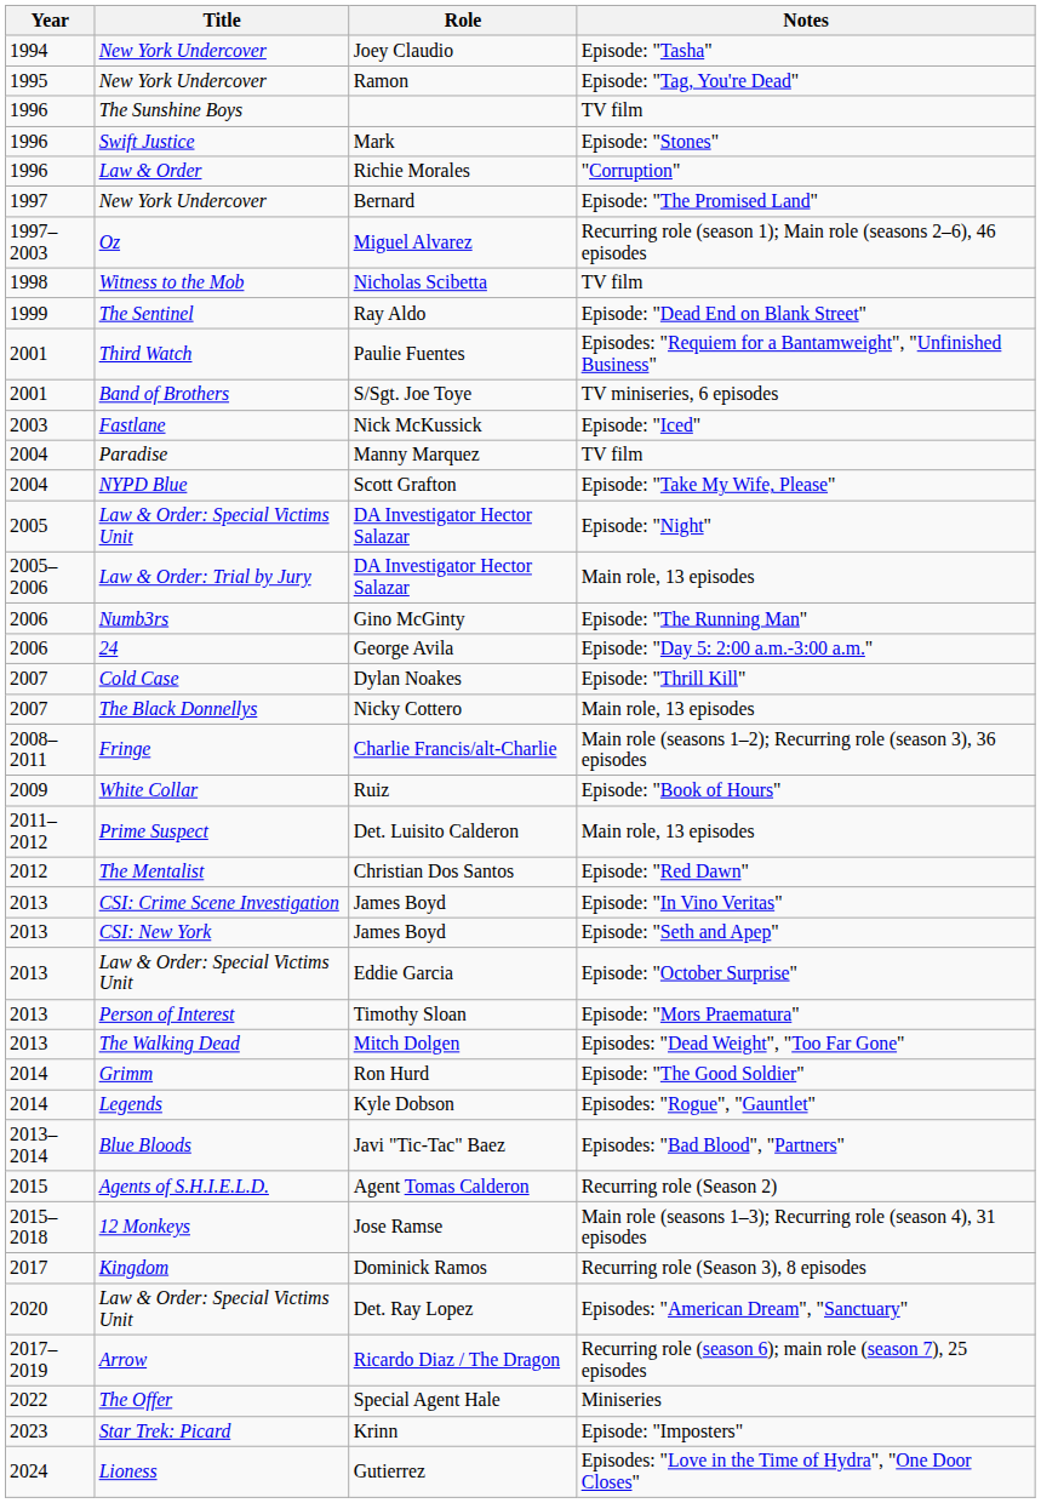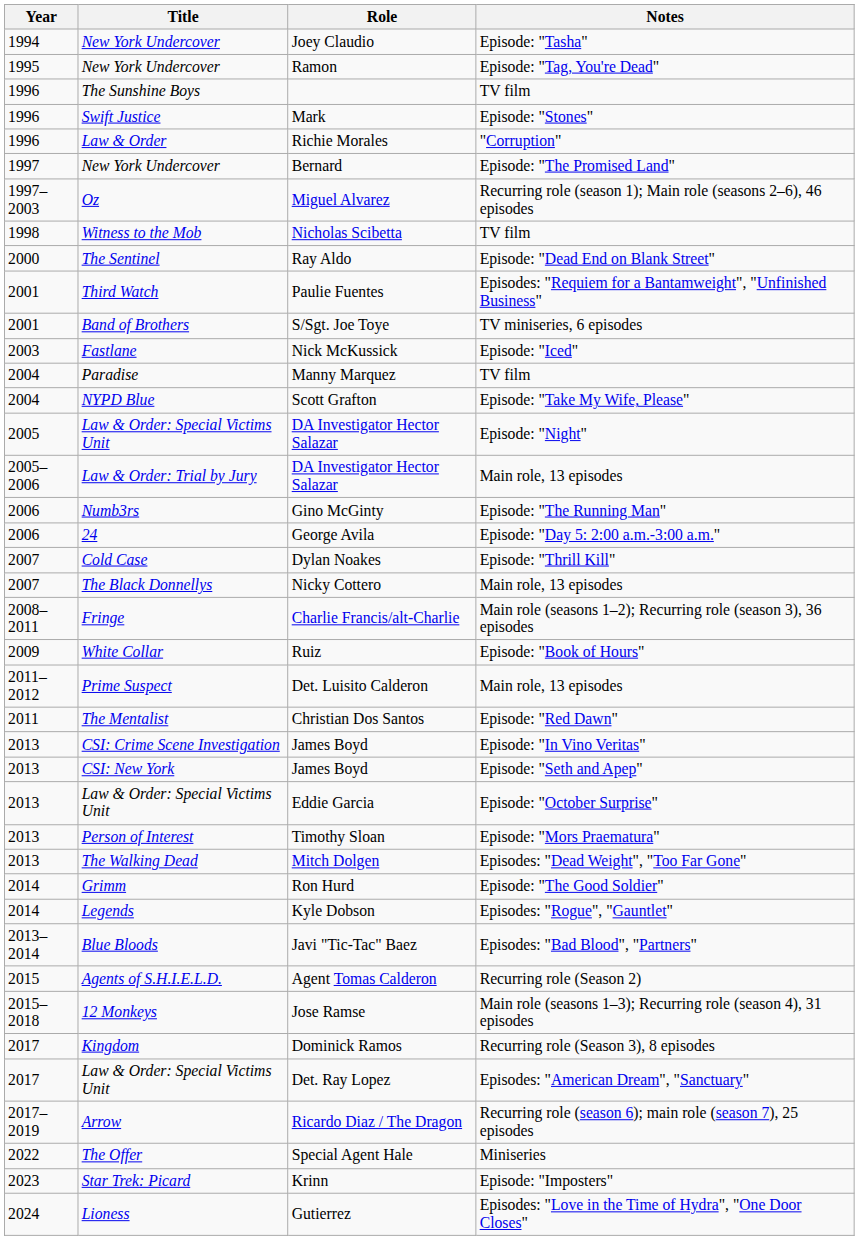Ray Aldo | Year: 1999 -> 2000
Christian Dos Santos | Year: 2012 -> 2011
Det. Ray Lopez | Year: 2020 -> 2017
